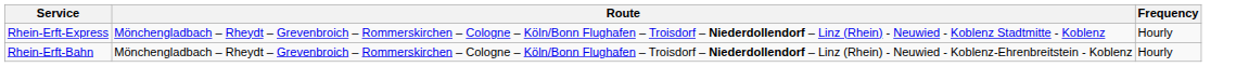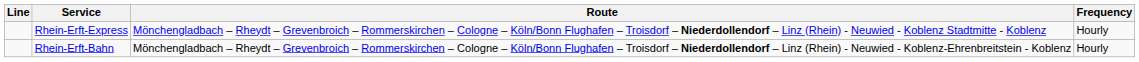+ column: Line
